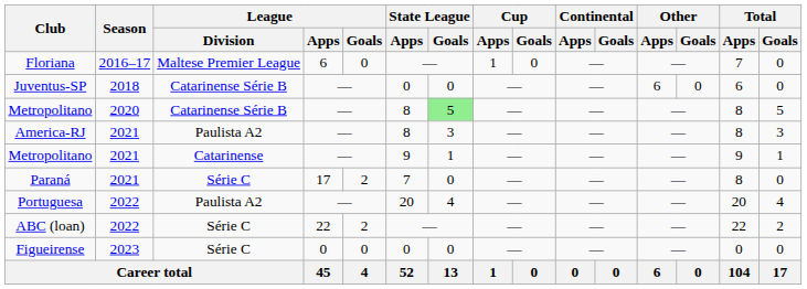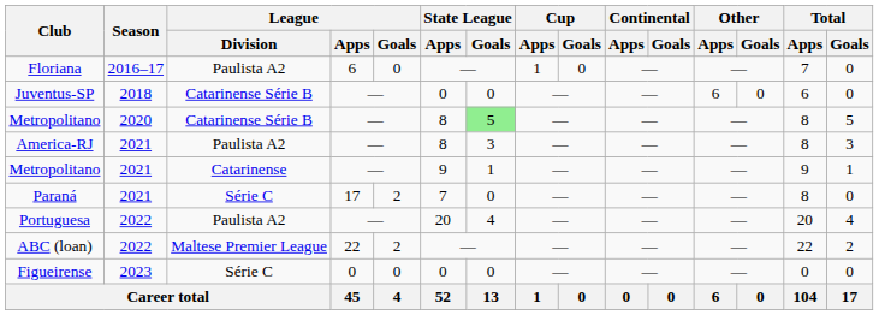Floriana | League / Division: Maltese Premier League -> Paulista A2
ABC (loan) | League / Division: Série C -> Maltese Premier League
